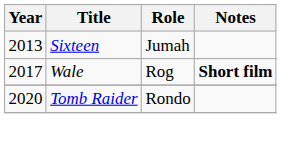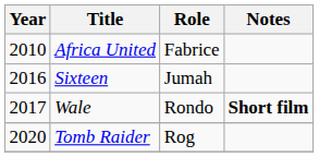+ row: 2010 | Africa United | Fabrice
Sixteen | Year: 2013 -> 2016
Wale | Role: Rog -> Rondo
Tomb Raider | Role: Rondo -> Rog
